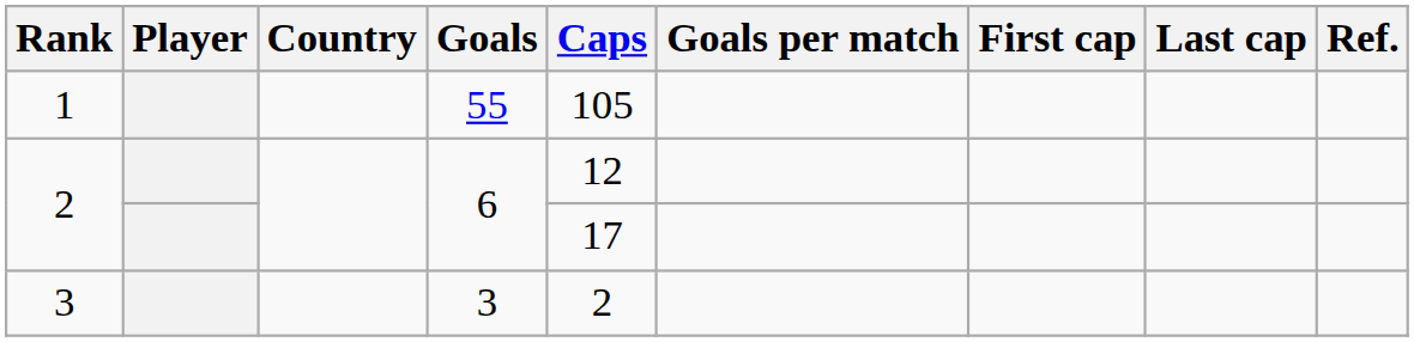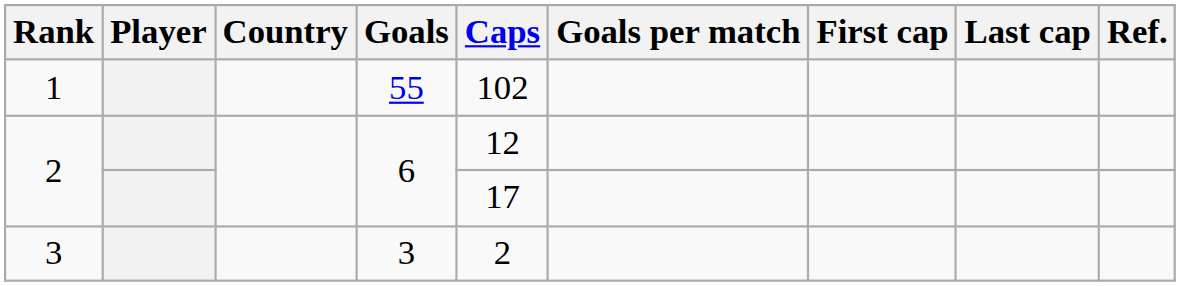1 | Caps: 105 -> 102
